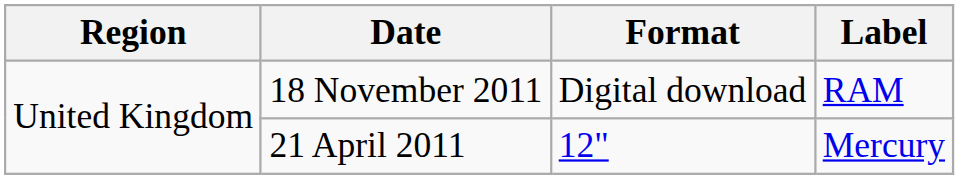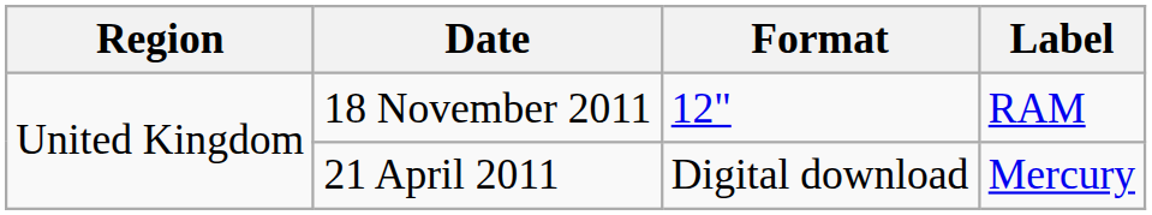18 November 2011 | Format: Digital download -> 12"
21 April 2011 | Format: 12" -> Digital download
